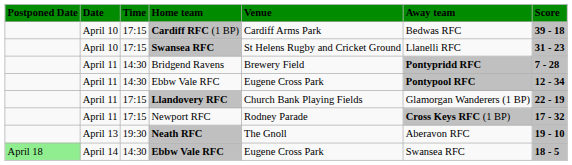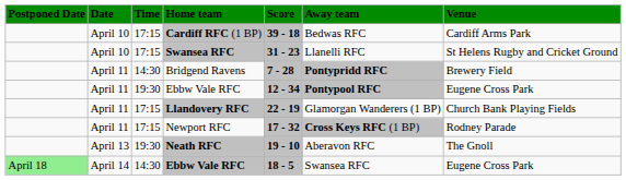columns swapped: Score <-> Venue
April 11 / Ebbw Vale RFC | Time: 14:30 -> 19:30
